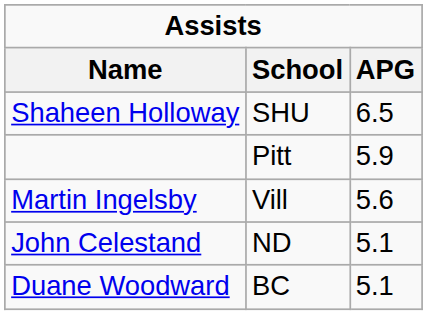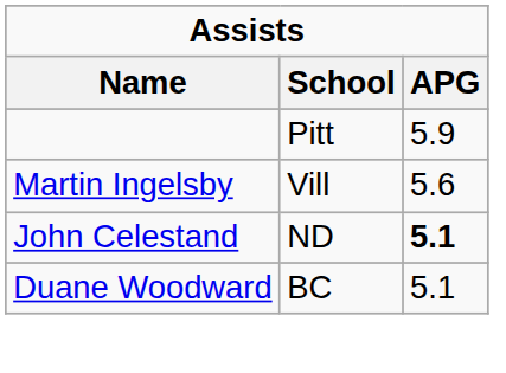- row: Shaheen Holloway | SHU | 6.5
John Celestand | APG: normal -> bold
